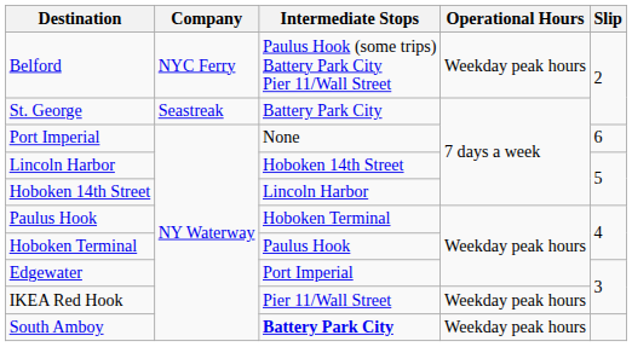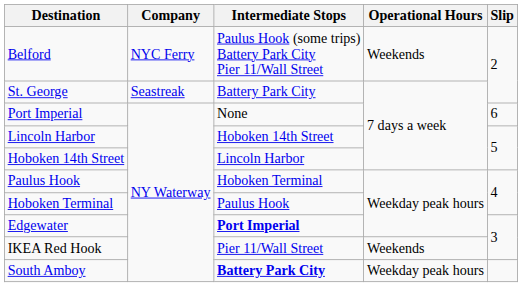Belford | Operational Hours: Weekday peak hours -> Weekends
Edgewater | Intermediate Stops: normal -> bold
IKEA Red Hook | Operational Hours: Weekday peak hours -> Weekends
